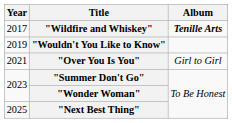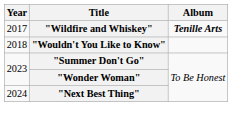"Wouldn't You Like to Know" | Year: 2019 -> 2018
- row: 2021 | "Over You Is You" | Girl to Girl
"Next Best Thing" | Year: 2025 -> 2024
